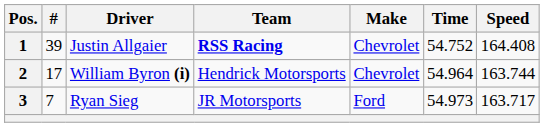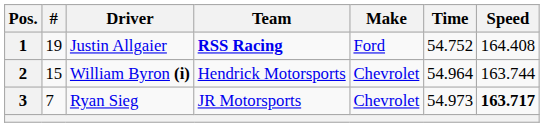1 | #: 39 -> 19
1 | Make: Chevrolet -> Ford
2 | #: 17 -> 15
3 | Make: Ford -> Chevrolet
3 | Speed: normal -> bold
